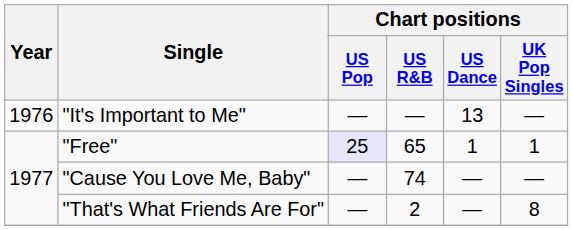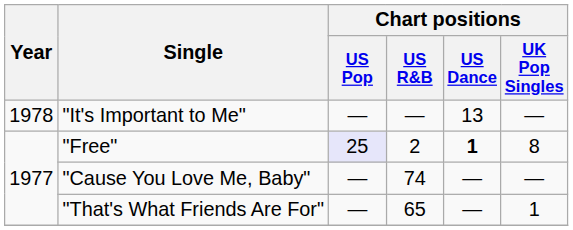"It's Important to Me" | Year: 1976 -> 1978
"Free" | Chart positions / US R&B: 65 -> 2
"Free" | Chart positions / US Dance: normal -> bold
"Free" | Chart positions / UK Pop Singles: 1 -> 8
"That's What Friends Are For" | Chart positions / US R&B: 2 -> 65
"That's What Friends Are For" | Chart positions / UK Pop Singles: 8 -> 1
